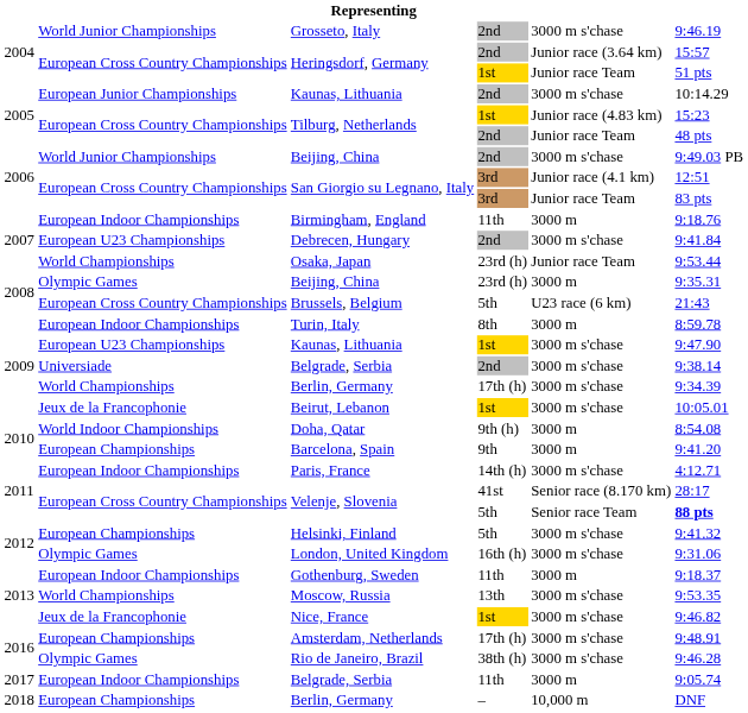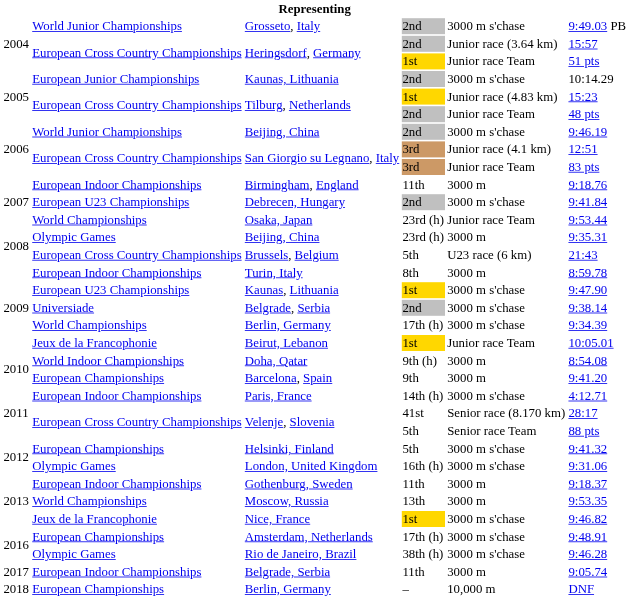Grosseto, Italy | column 6: 9:46.19 -> 9:49.03 PB
Beijing, China / 2nd | column 6: 9:49.03 PB -> 9:46.19
Beirut, Lebanon | column 5: 3000 m s'chase -> Junior race Team
Velenje, Slovenia / 5th | column 6: bold -> normal
Moscow, Russia | column 5: 3000 m s'chase -> 3000 m
